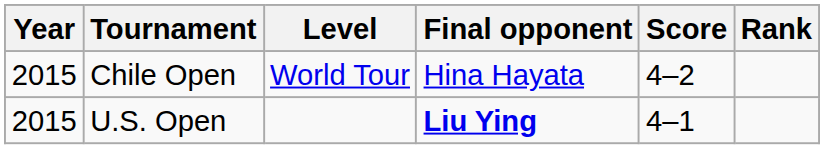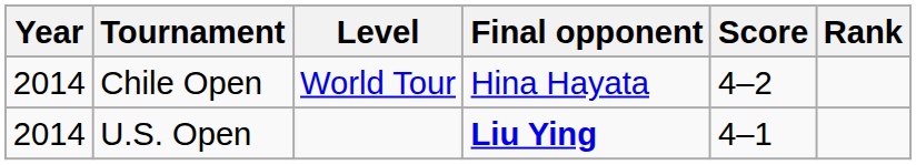Chile Open | Year: 2015 -> 2014
U.S. Open | Year: 2015 -> 2014
